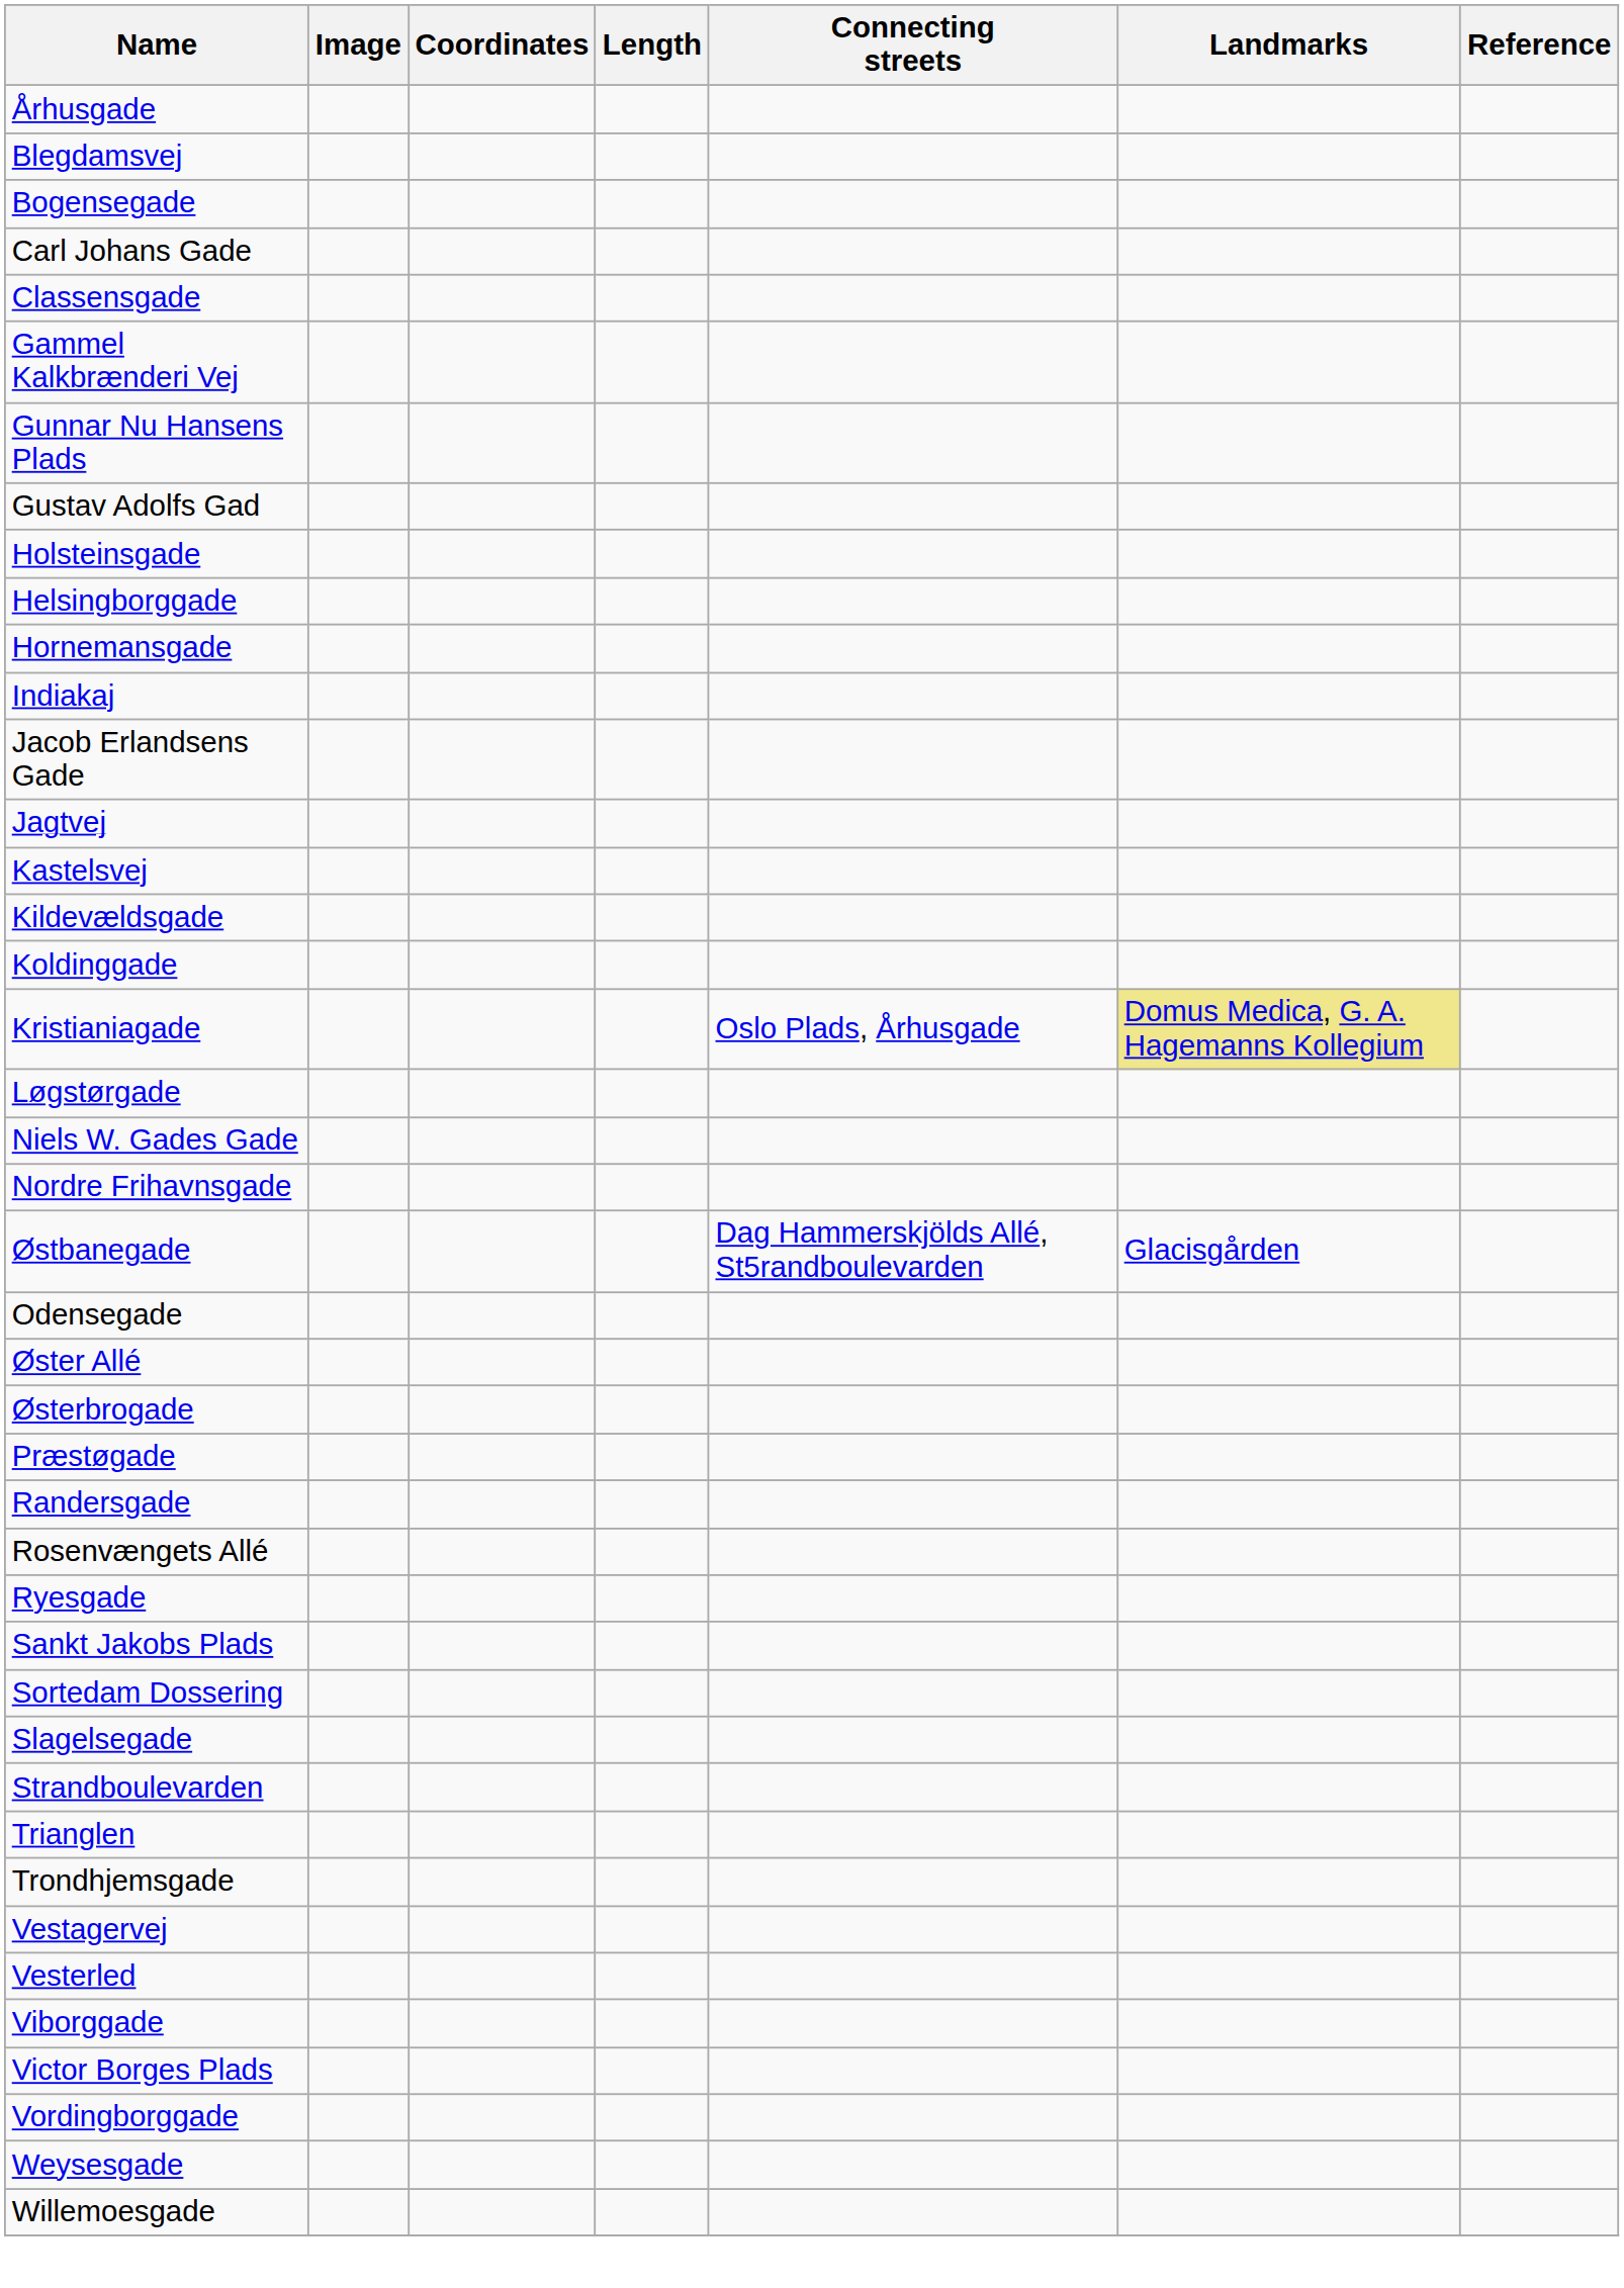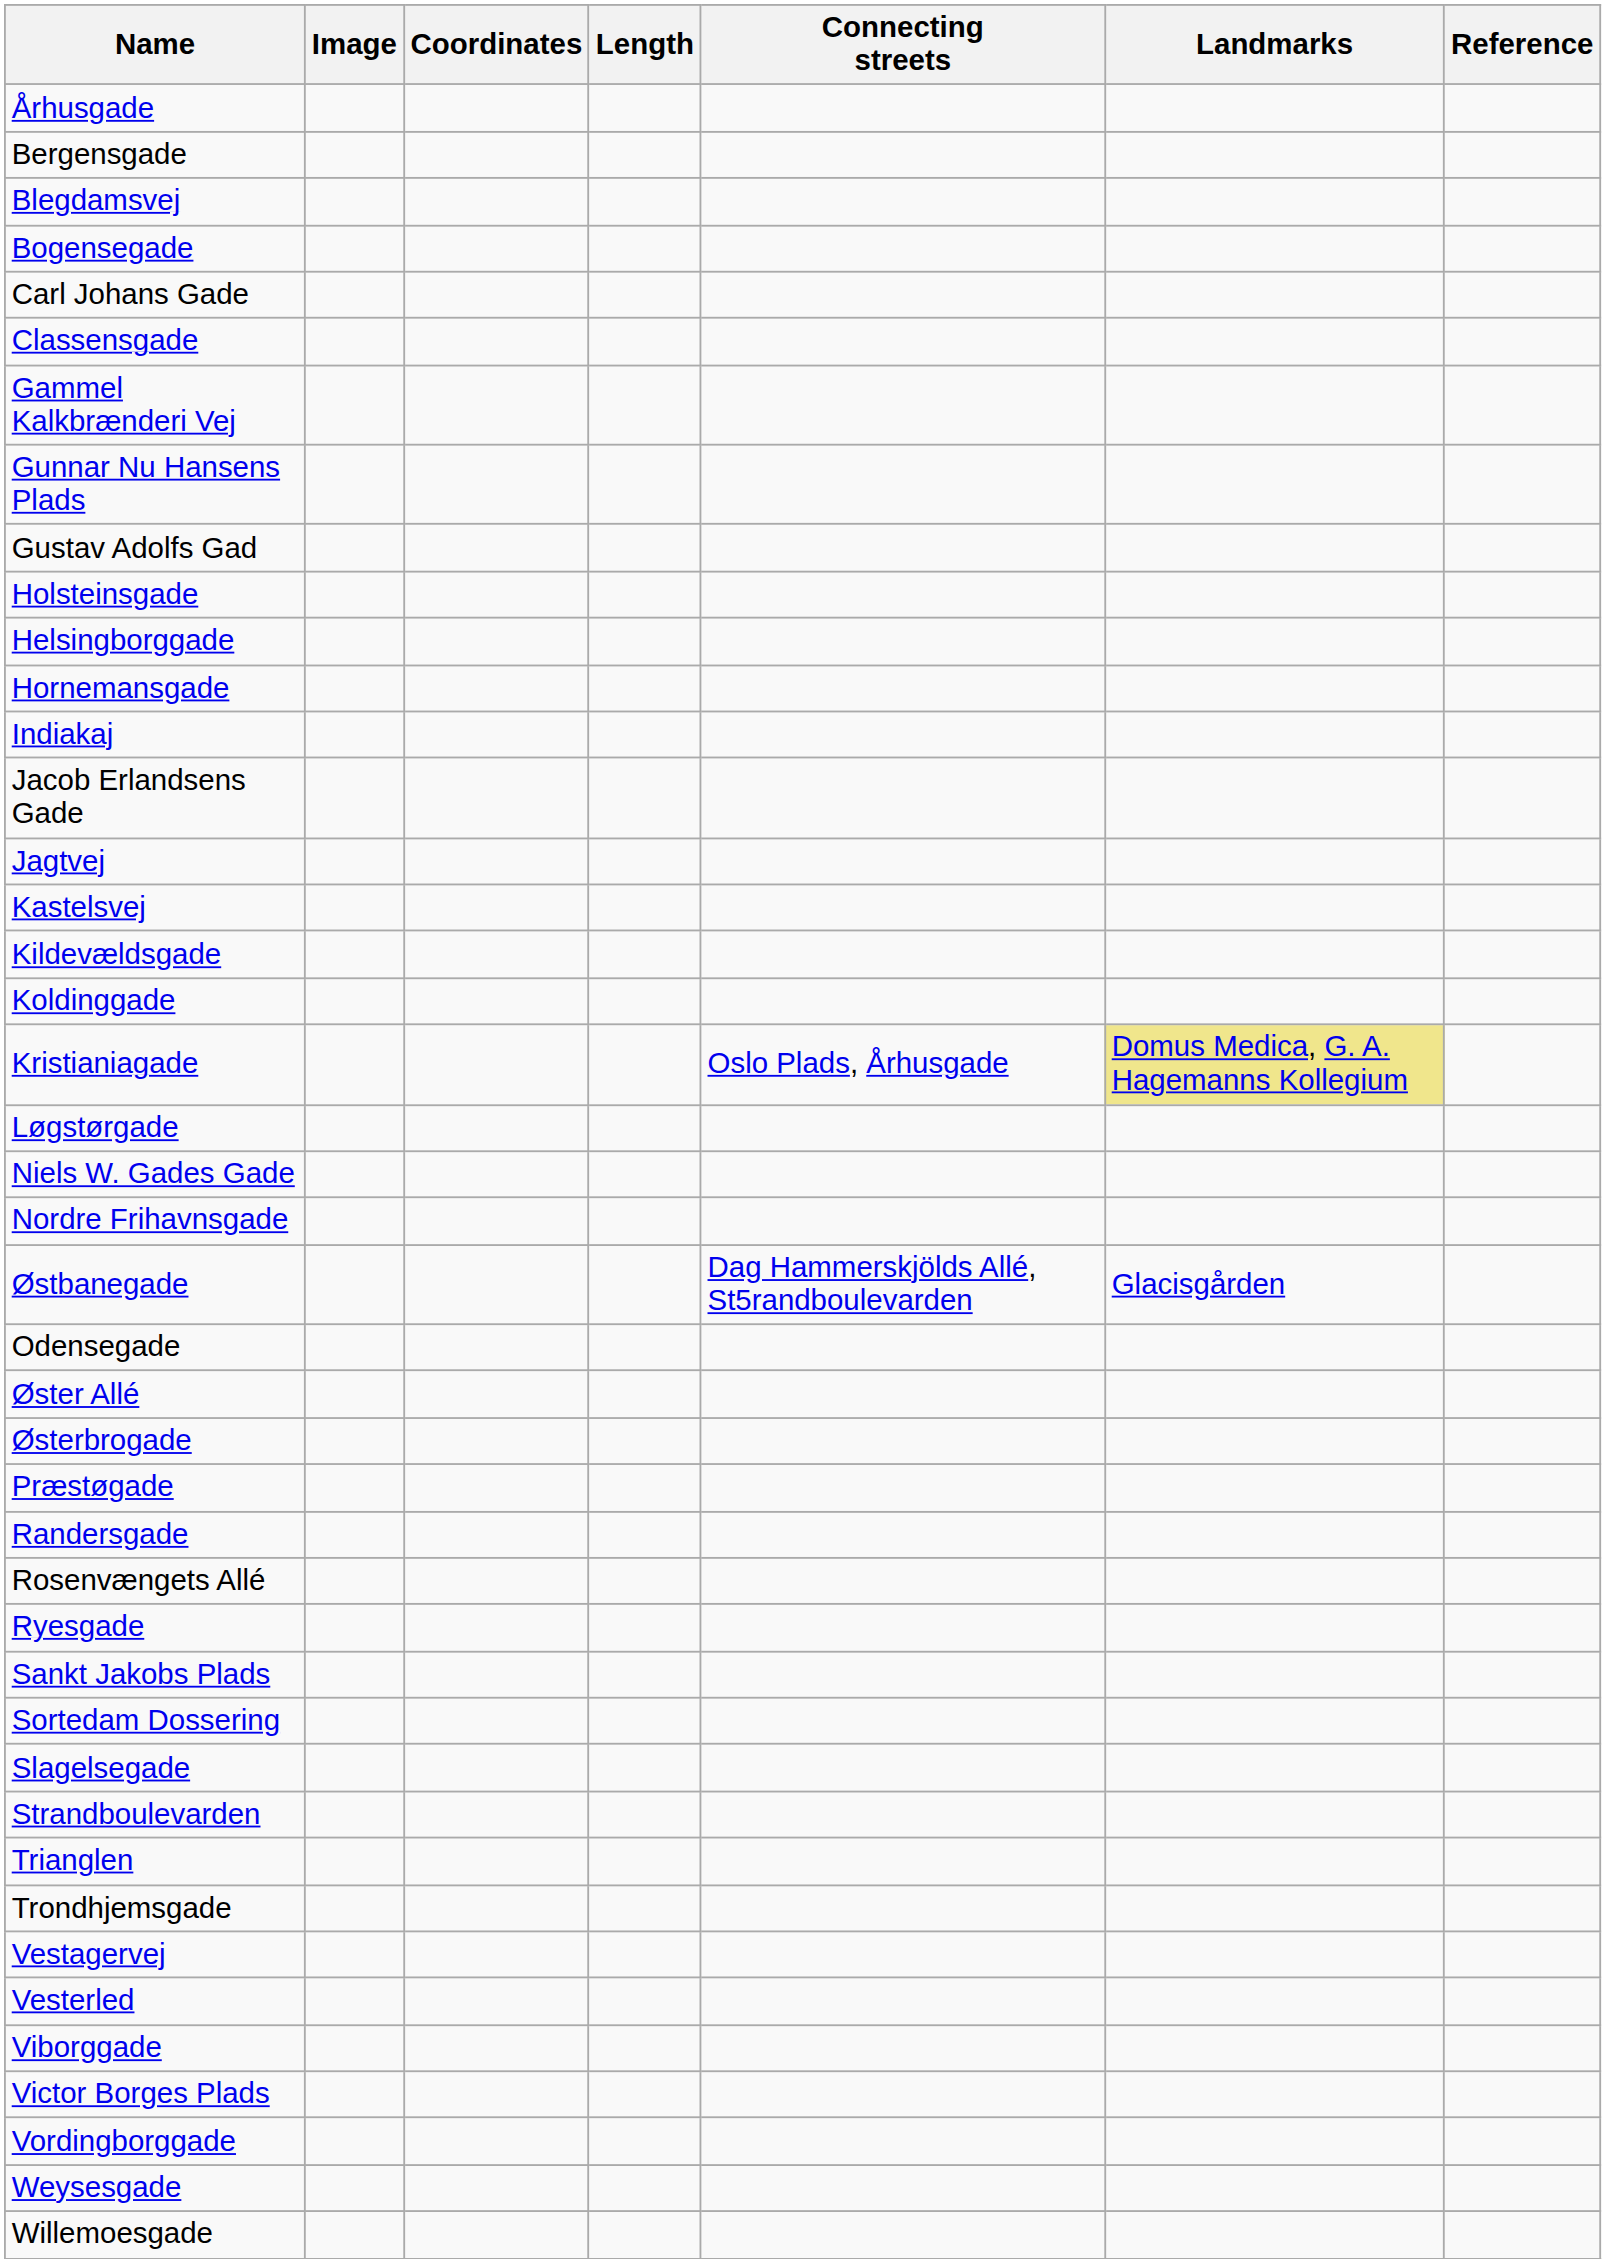+ row: Bergensgade
